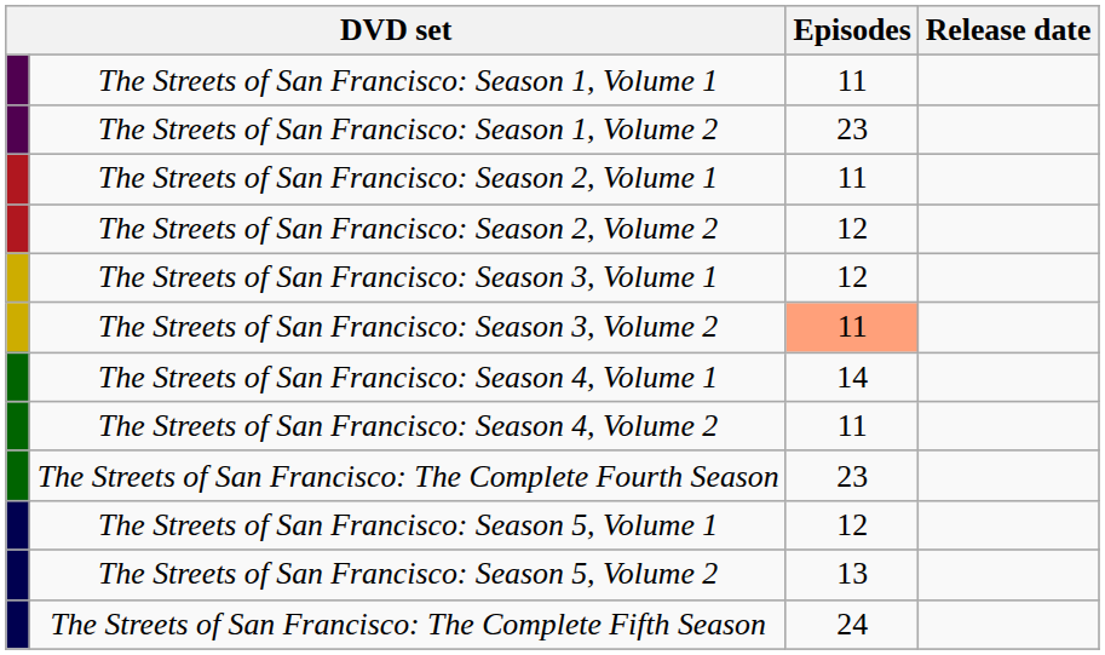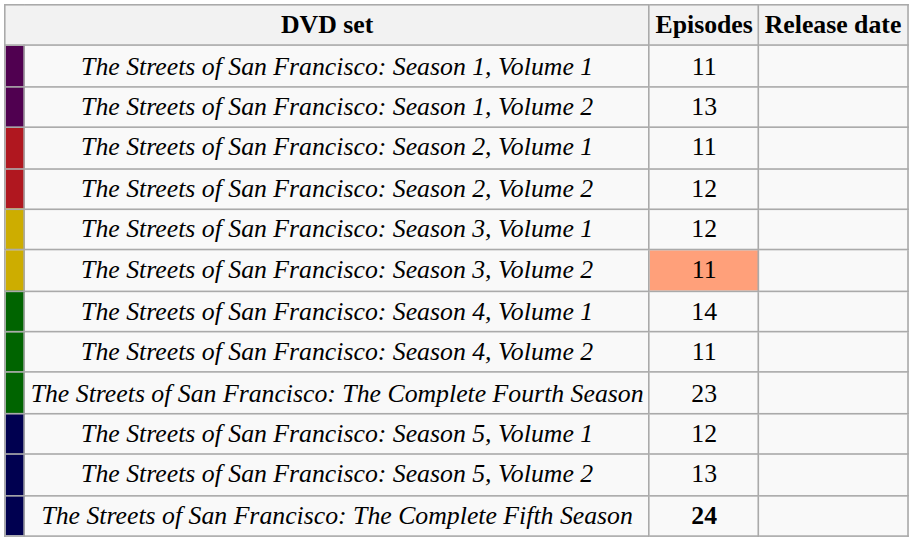The Streets of San Francisco: Season 1, Volume 2 | Episodes: 23 -> 13
The Streets of San Francisco: The Complete Fifth Season | Episodes: normal -> bold
